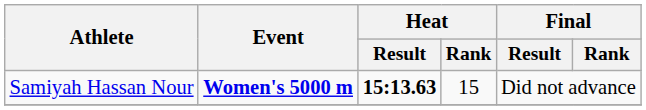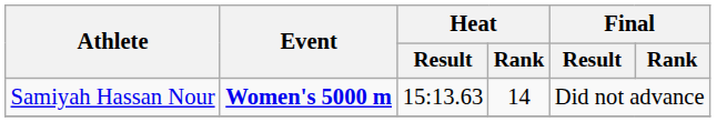Samiyah Hassan Nour | Heat / Result: bold -> normal
Samiyah Hassan Nour | Heat / Rank: 15 -> 14
